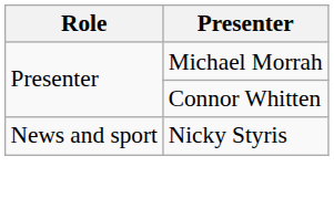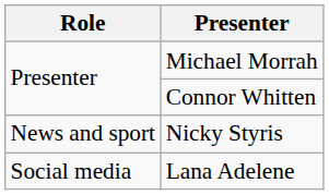+ row: Social media | Lana Adelene
